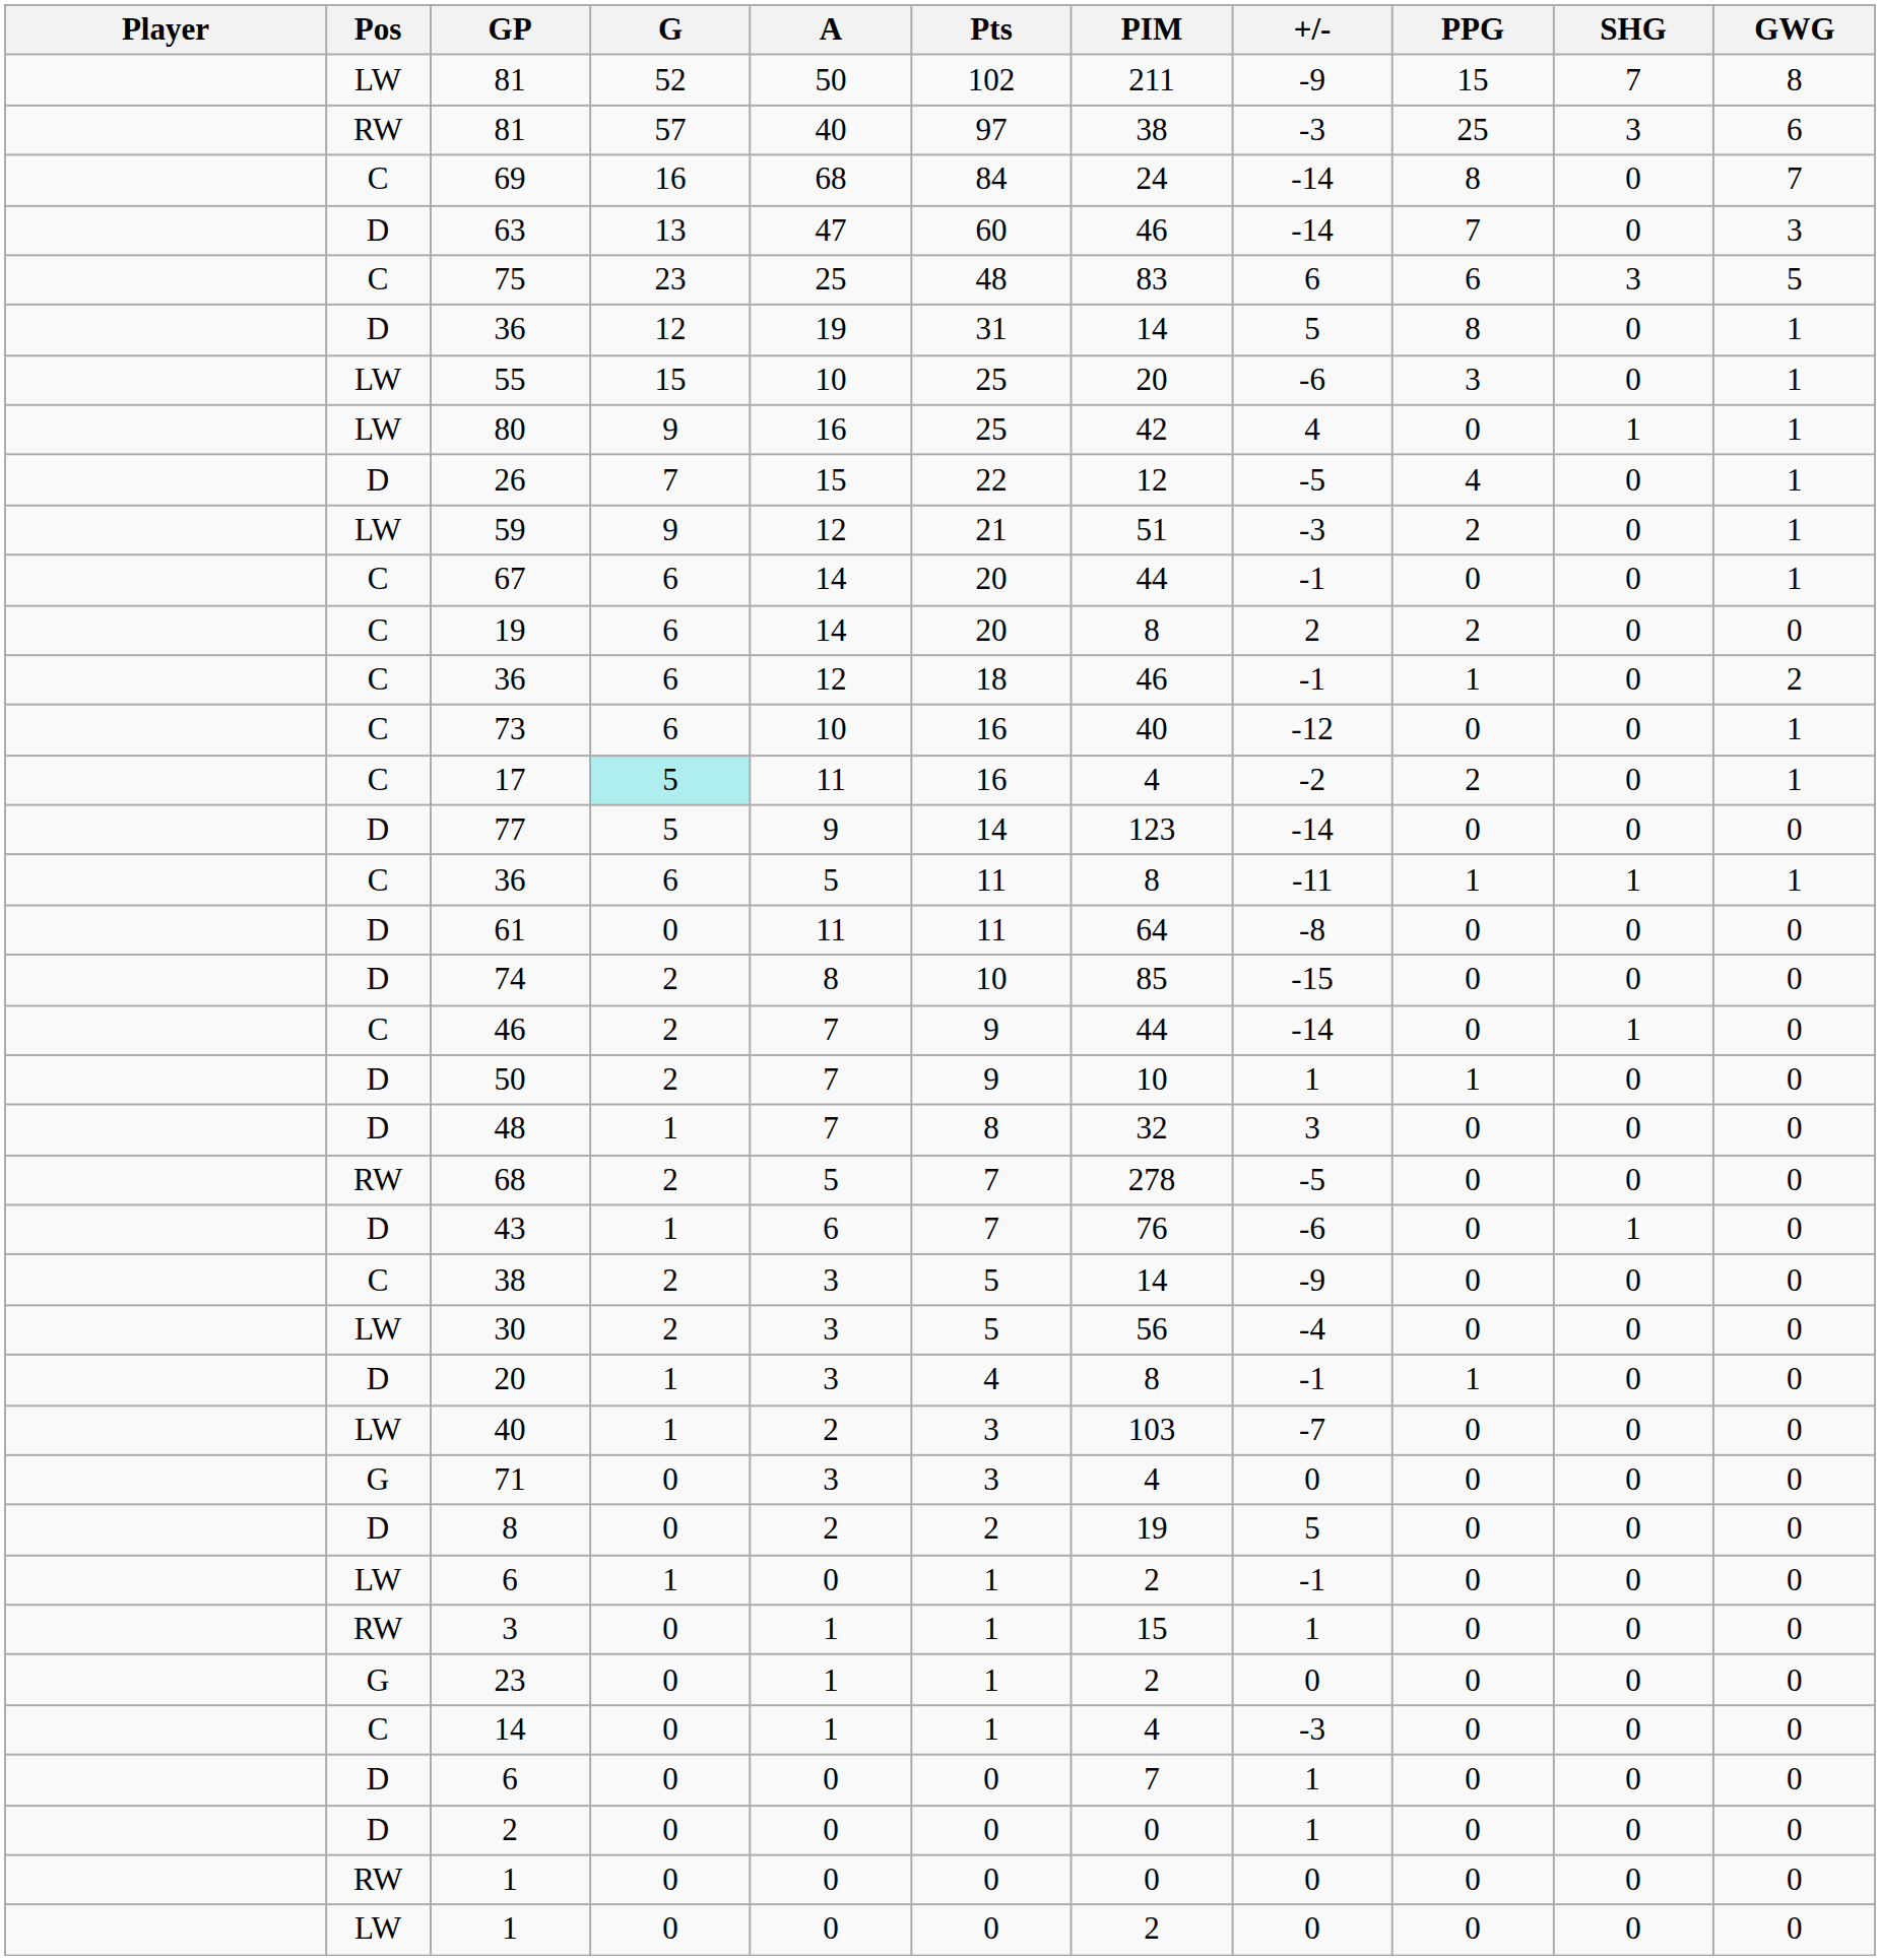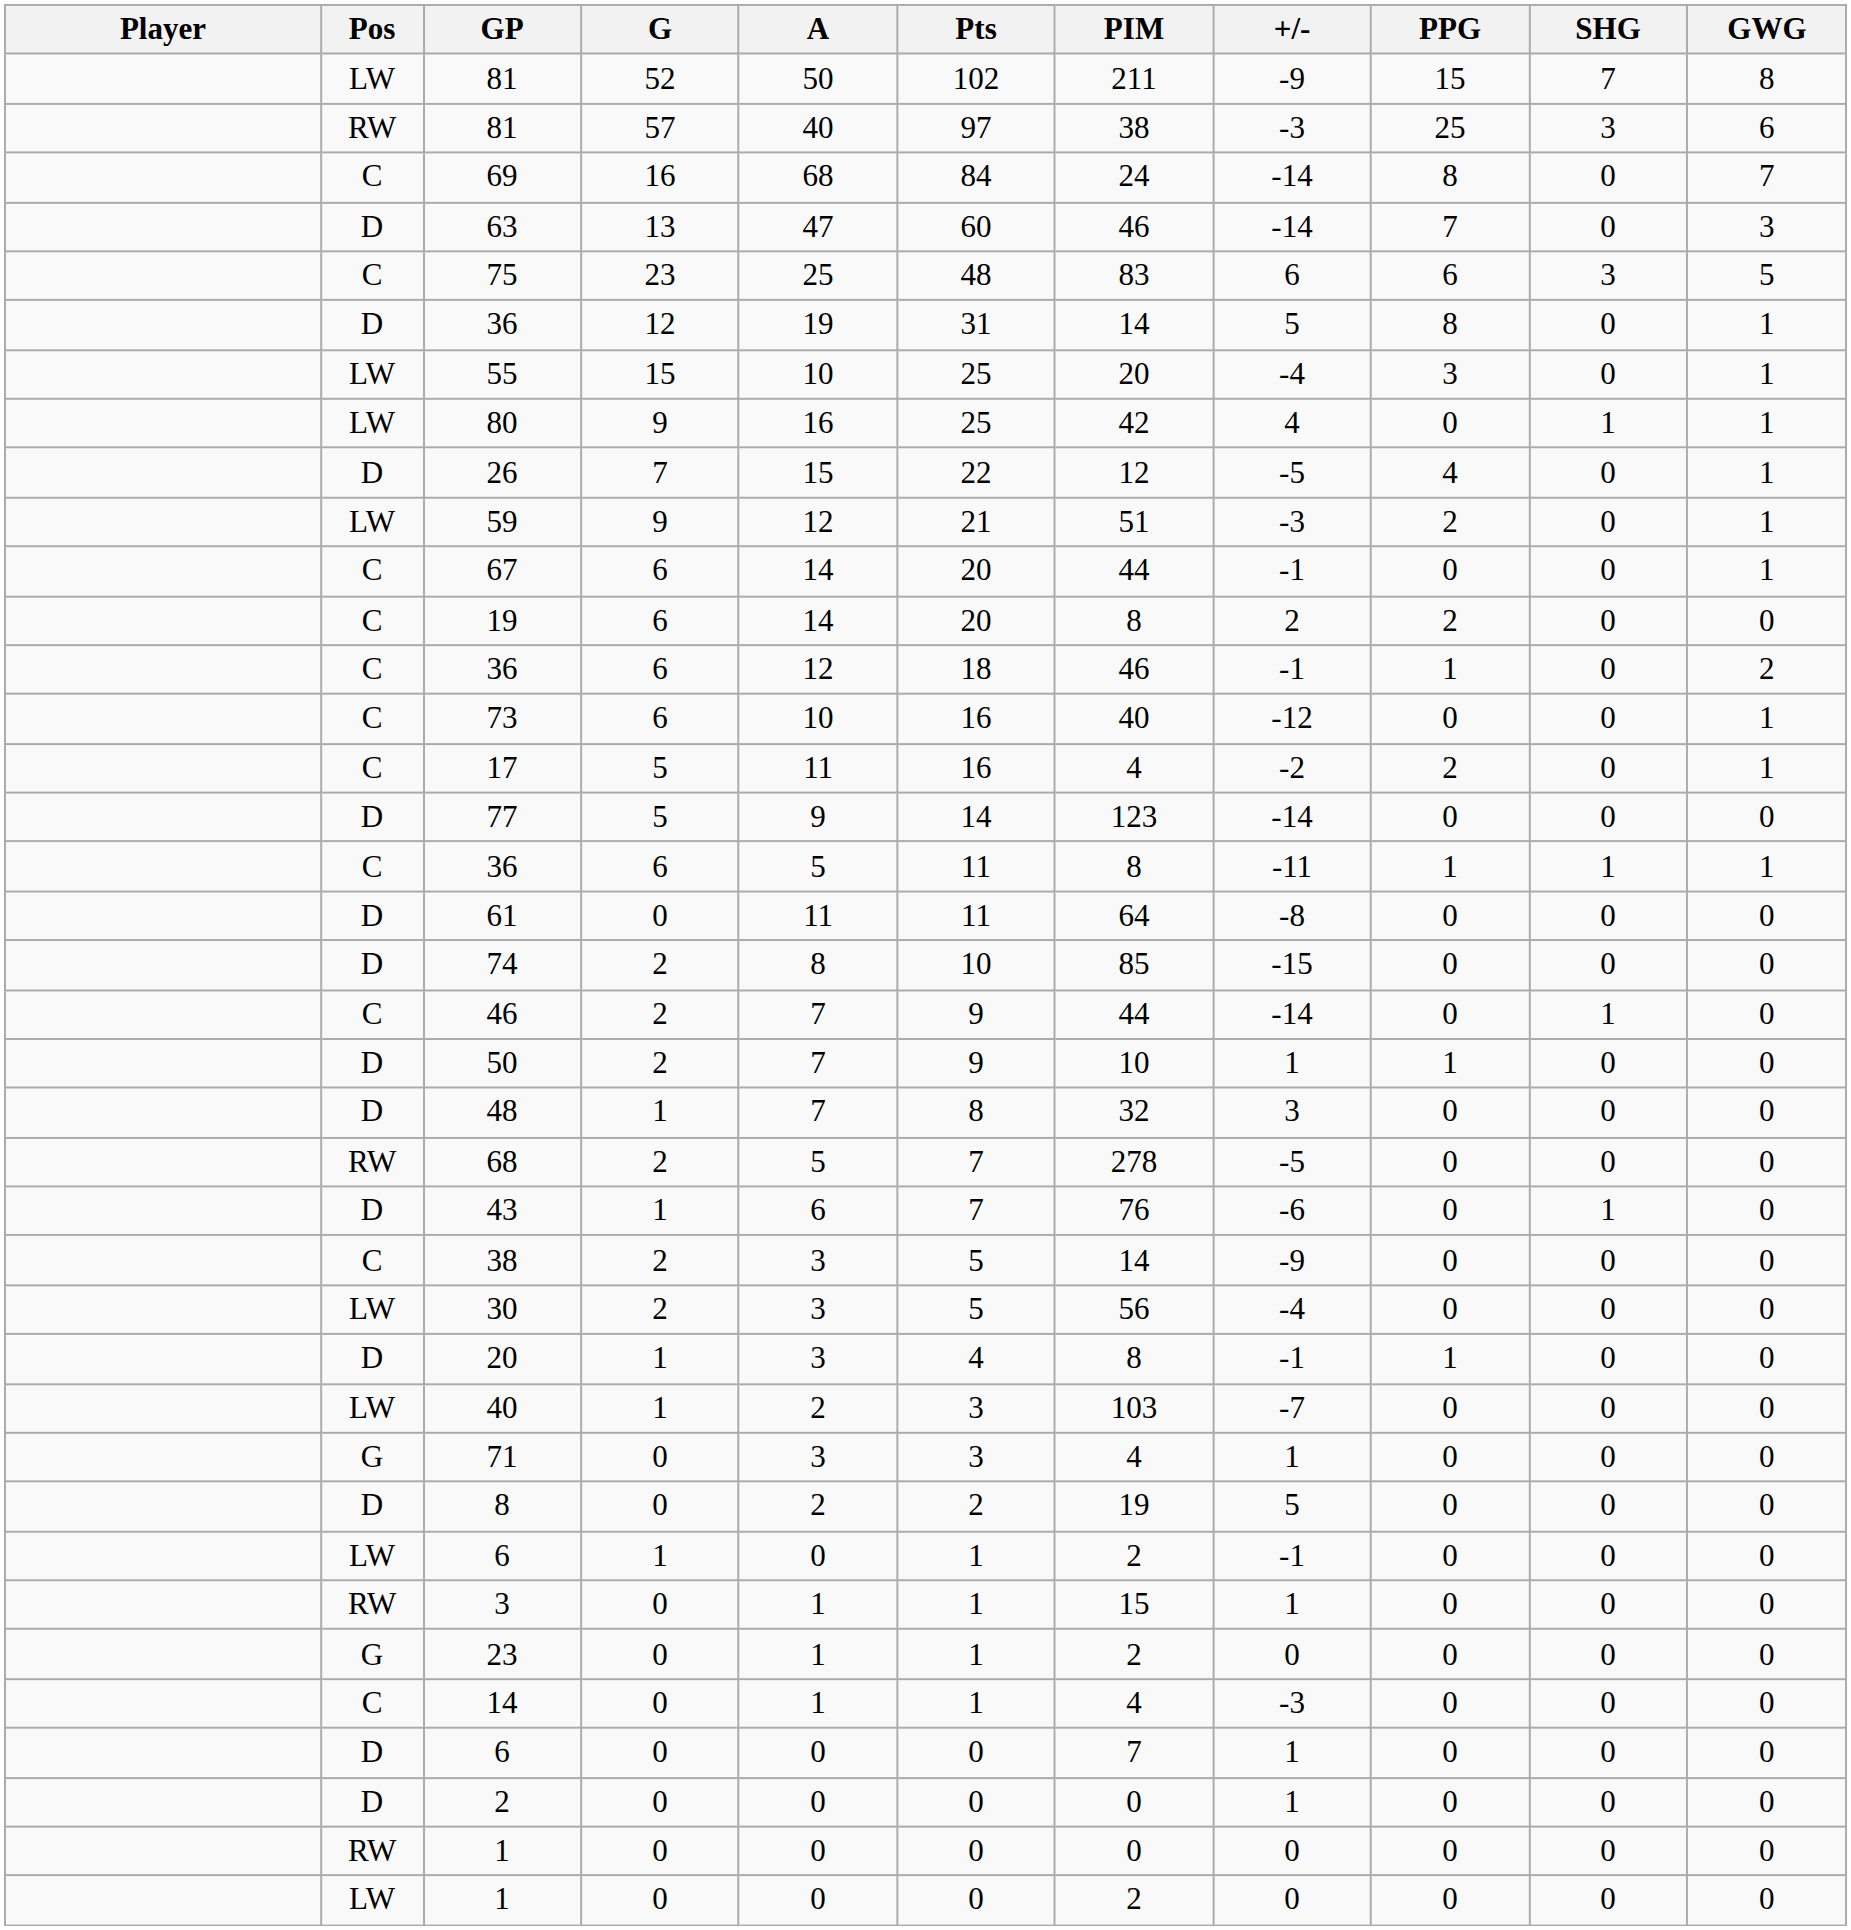55 | +/-: -6 -> -4
17 | G: paleturquoise background -> no background
71 | +/-: 0 -> 1
